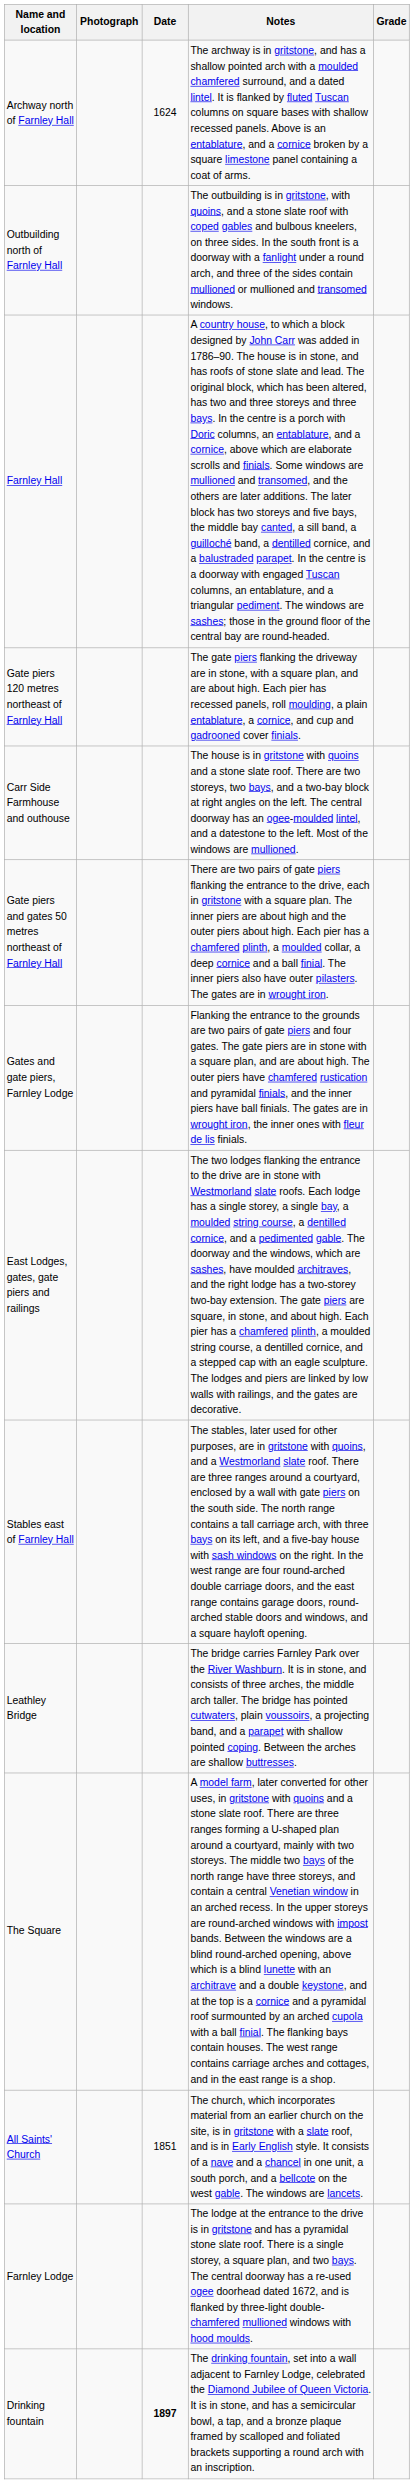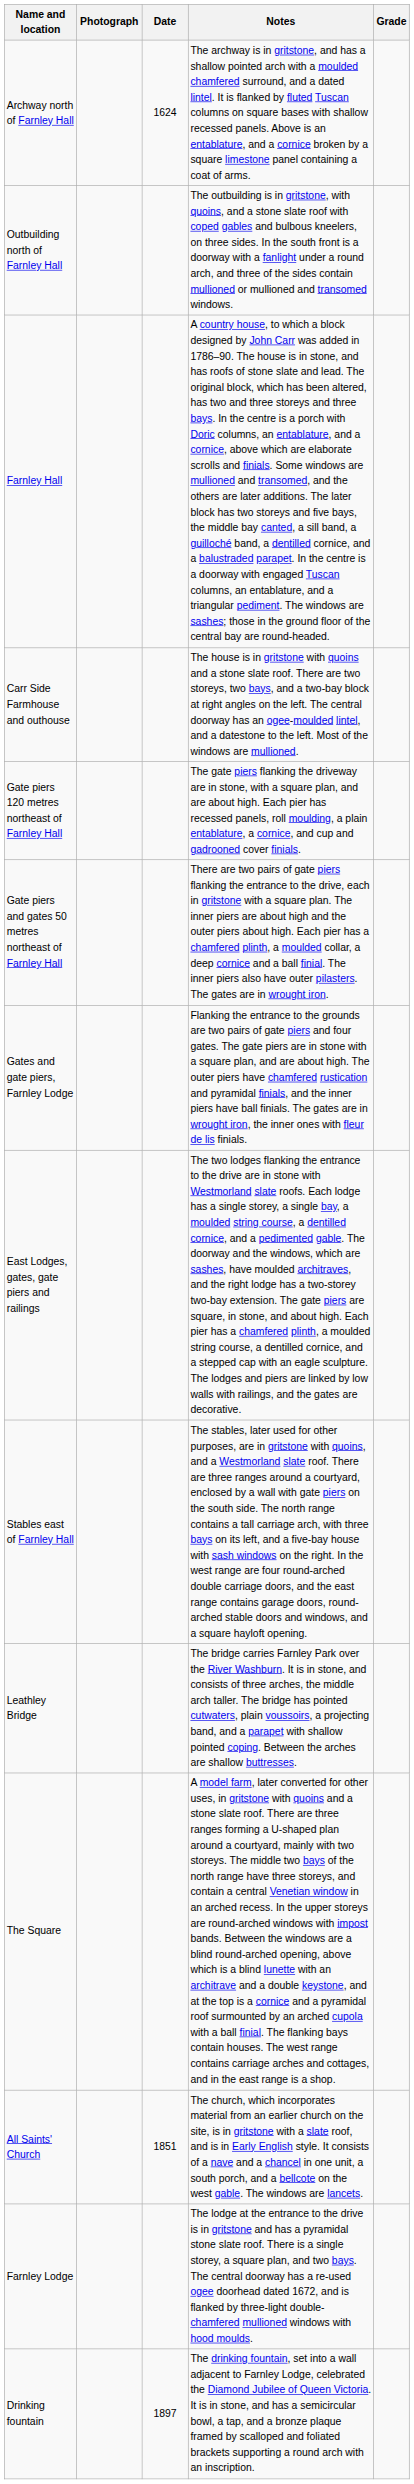rows swapped: Carr Side Farmhouse and outhouse <-> Gate piers 120 metres northeast of Farnley Hall
Drinking fountain | Date: bold -> normal
